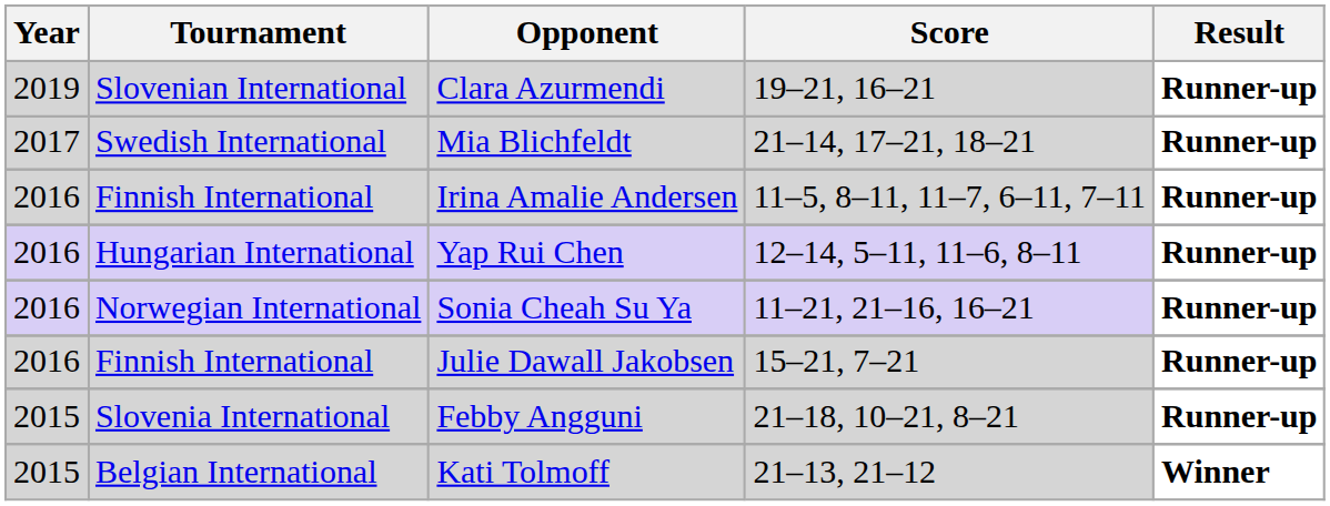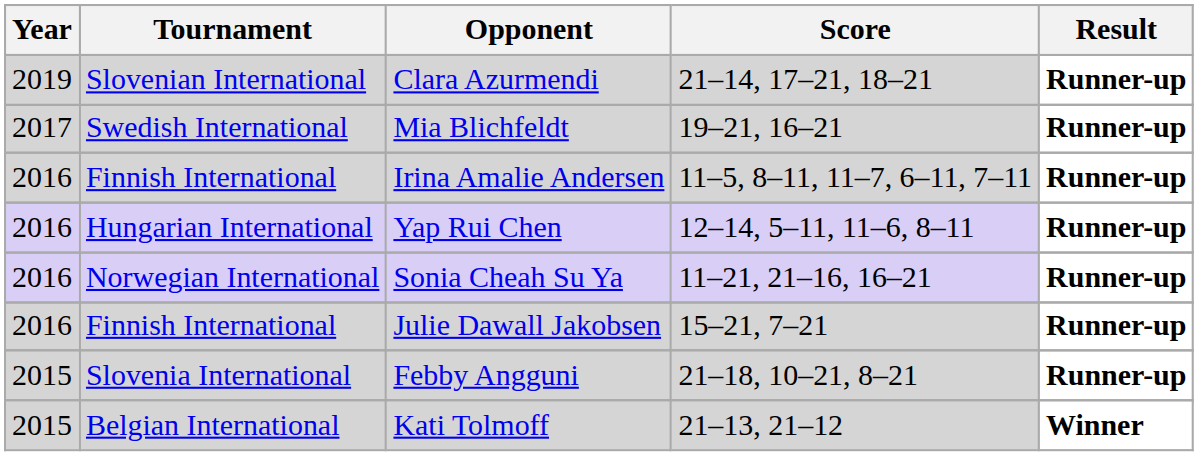Clara Azurmendi | Score: 19–21, 16–21 -> 21–14, 17–21, 18–21
Mia Blichfeldt | Score: 21–14, 17–21, 18–21 -> 19–21, 16–21
